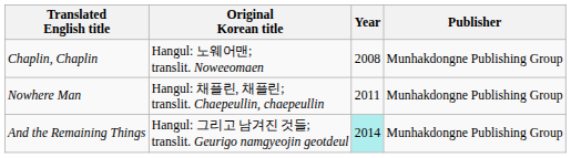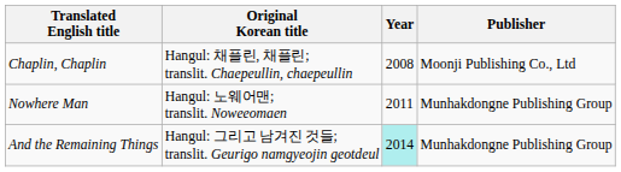Chaplin, Chaplin | Original Korean title: Hangul: 노웨어맨; translit. Noweeomaen -> Hangul: 채플린, 채플린; translit. Chaepeullin, chaepeullin
Chaplin, Chaplin | Publisher: Munhakdongne Publishing Group -> Moonji Publishing Co., Ltd
Nowhere Man | Original Korean title: Hangul: 채플린, 채플린; translit. Chaepeullin, chaepeullin -> Hangul: 노웨어맨; translit. Noweeomaen
